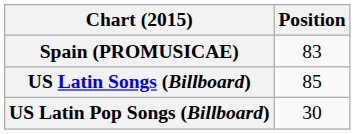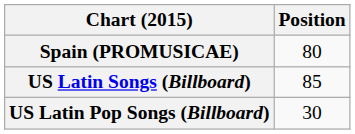Spain (PROMUSICAE) | Position: 83 -> 80
